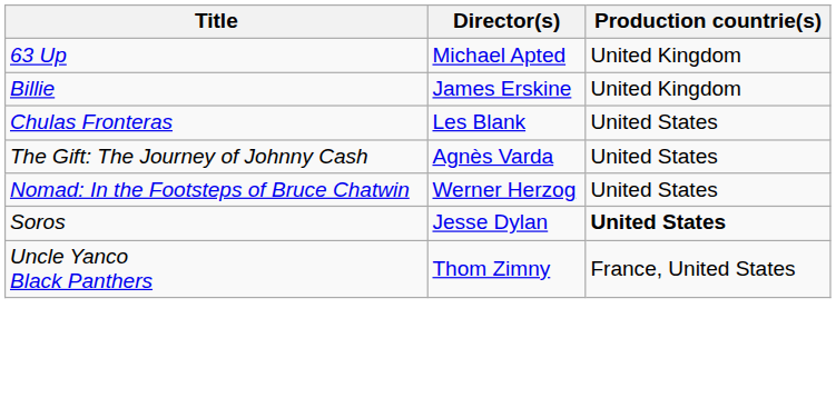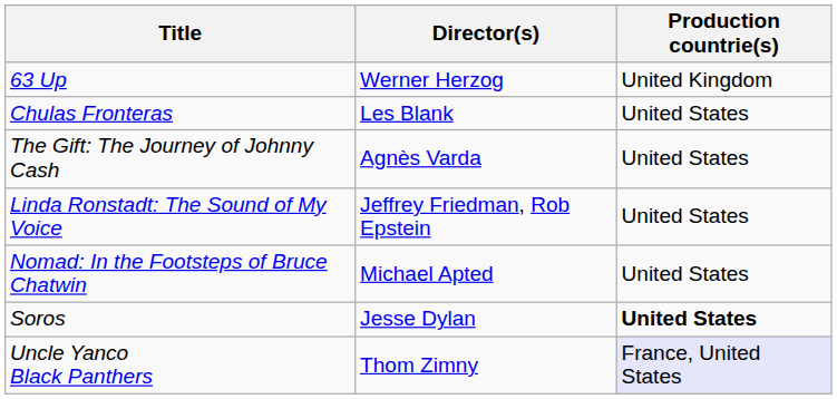63 Up | Director(s): Michael Apted -> Werner Herzog
- row: Billie | James Erskine | United Kingdom
+ row: Linda Ronstadt: The Sound of My Voice | Jeffrey Friedman, Rob Epstein | United States
Nomad: In the Footsteps of Bruce Chatwin | Director(s): Werner Herzog -> Michael Apted
Uncle Yanco Black Panthers | Production countrie(s): no background -> lavender background
